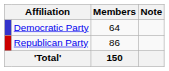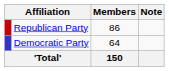rows swapped: Republican Party <-> Democratic Party
